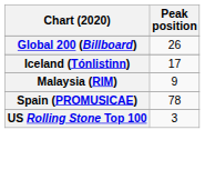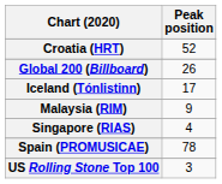+ row: Croatia (HRT) | 52
+ row: Singapore (RIAS) | 4
